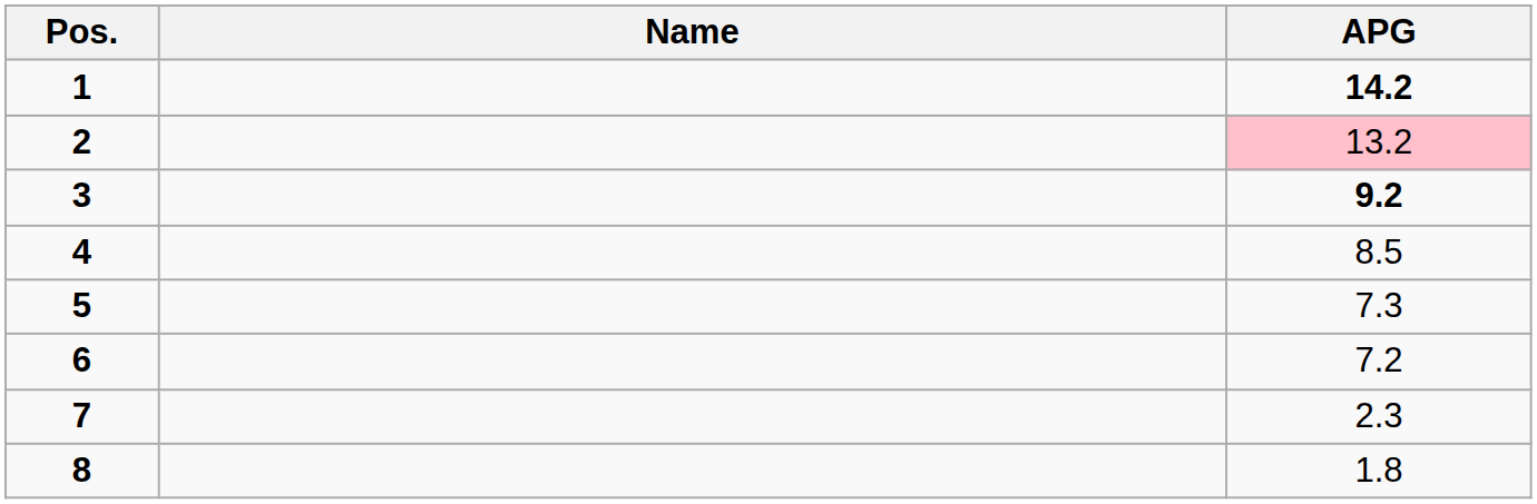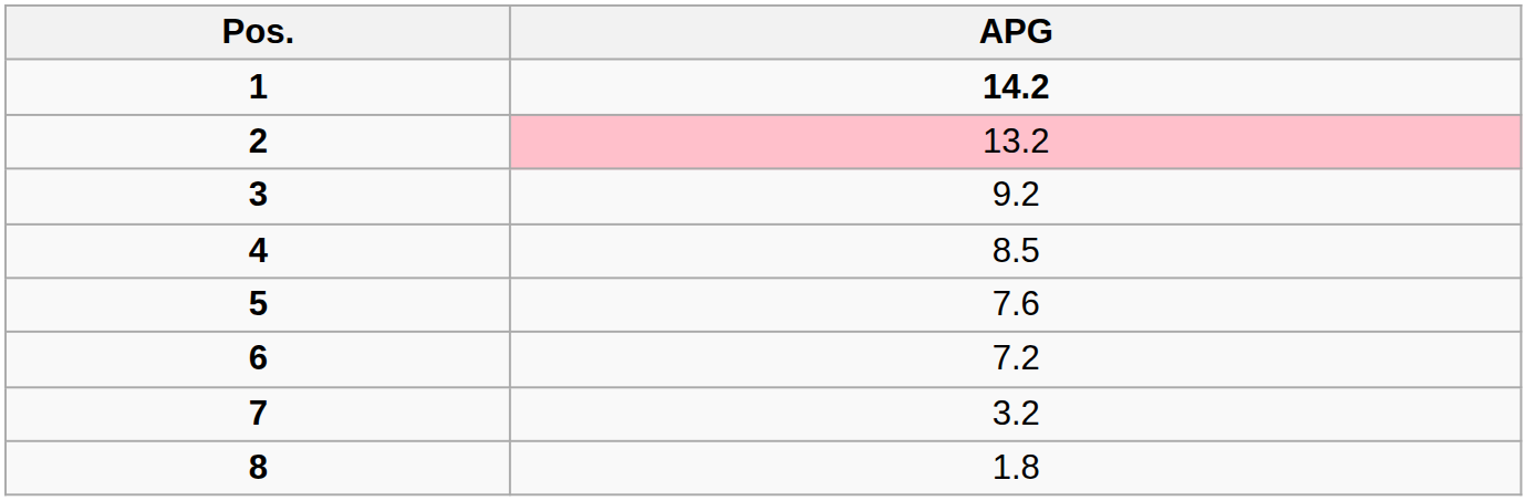- column: Name
3 | APG: bold -> normal
5 | APG: 7.3 -> 7.6
7 | APG: 2.3 -> 3.2
